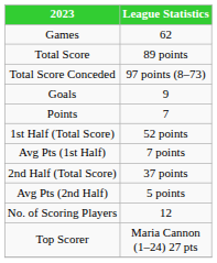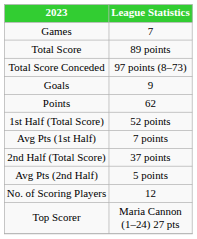Games | League Statistics: 62 -> 7
Points | League Statistics: 7 -> 62
